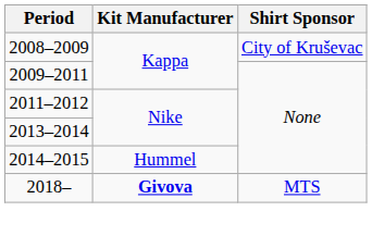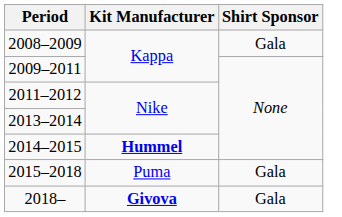2008–2009 | Shirt Sponsor: City of Kruševac -> Gala
2014–2015 | Kit Manufacturer: normal -> bold
+ row: 2015–2018 | Puma | Gala
2018– | Shirt Sponsor: MTS -> Gala
